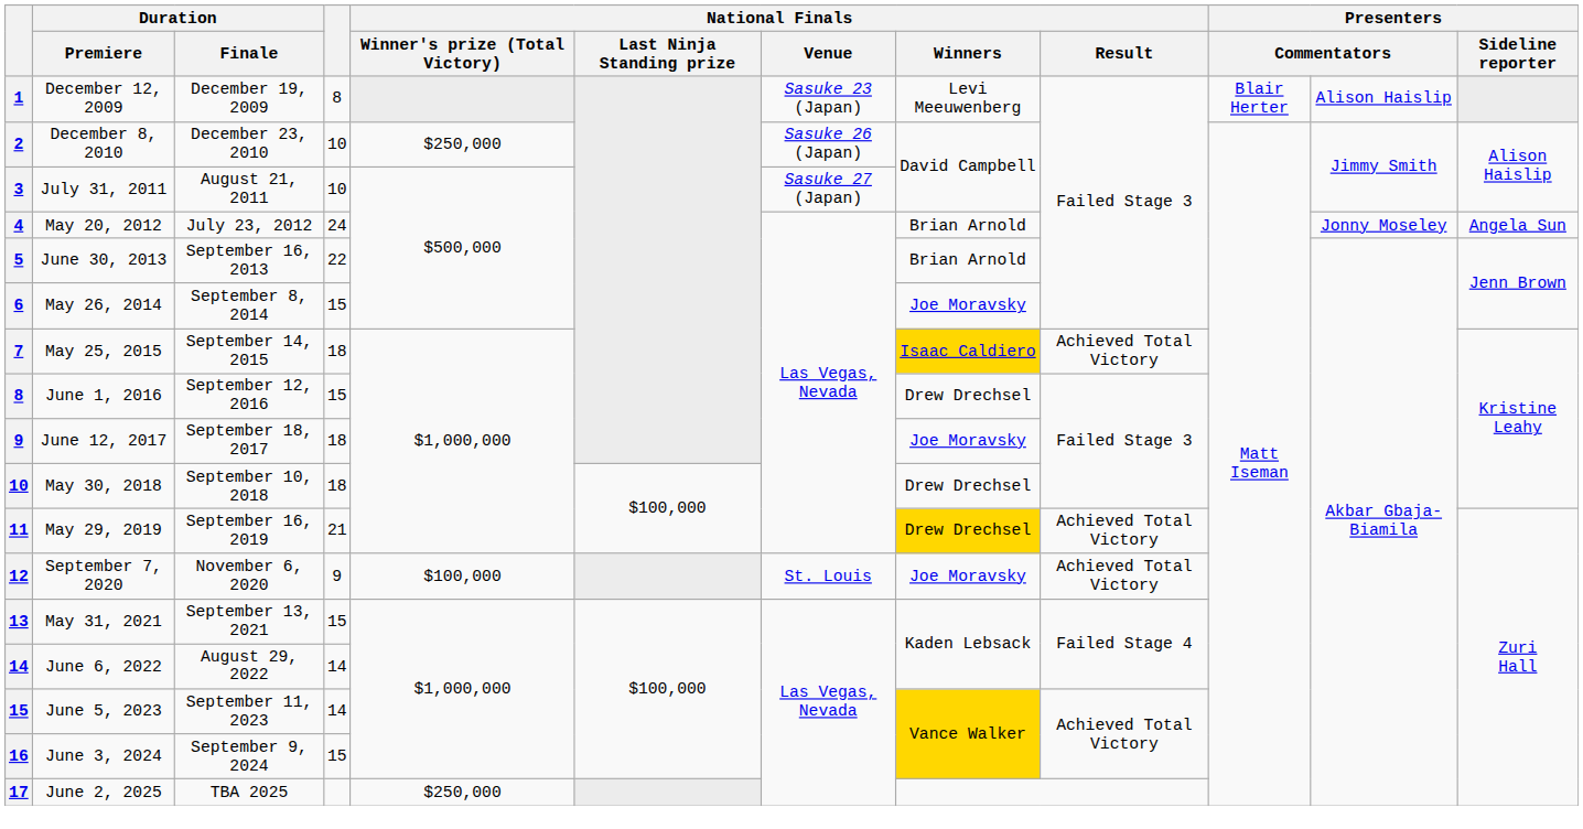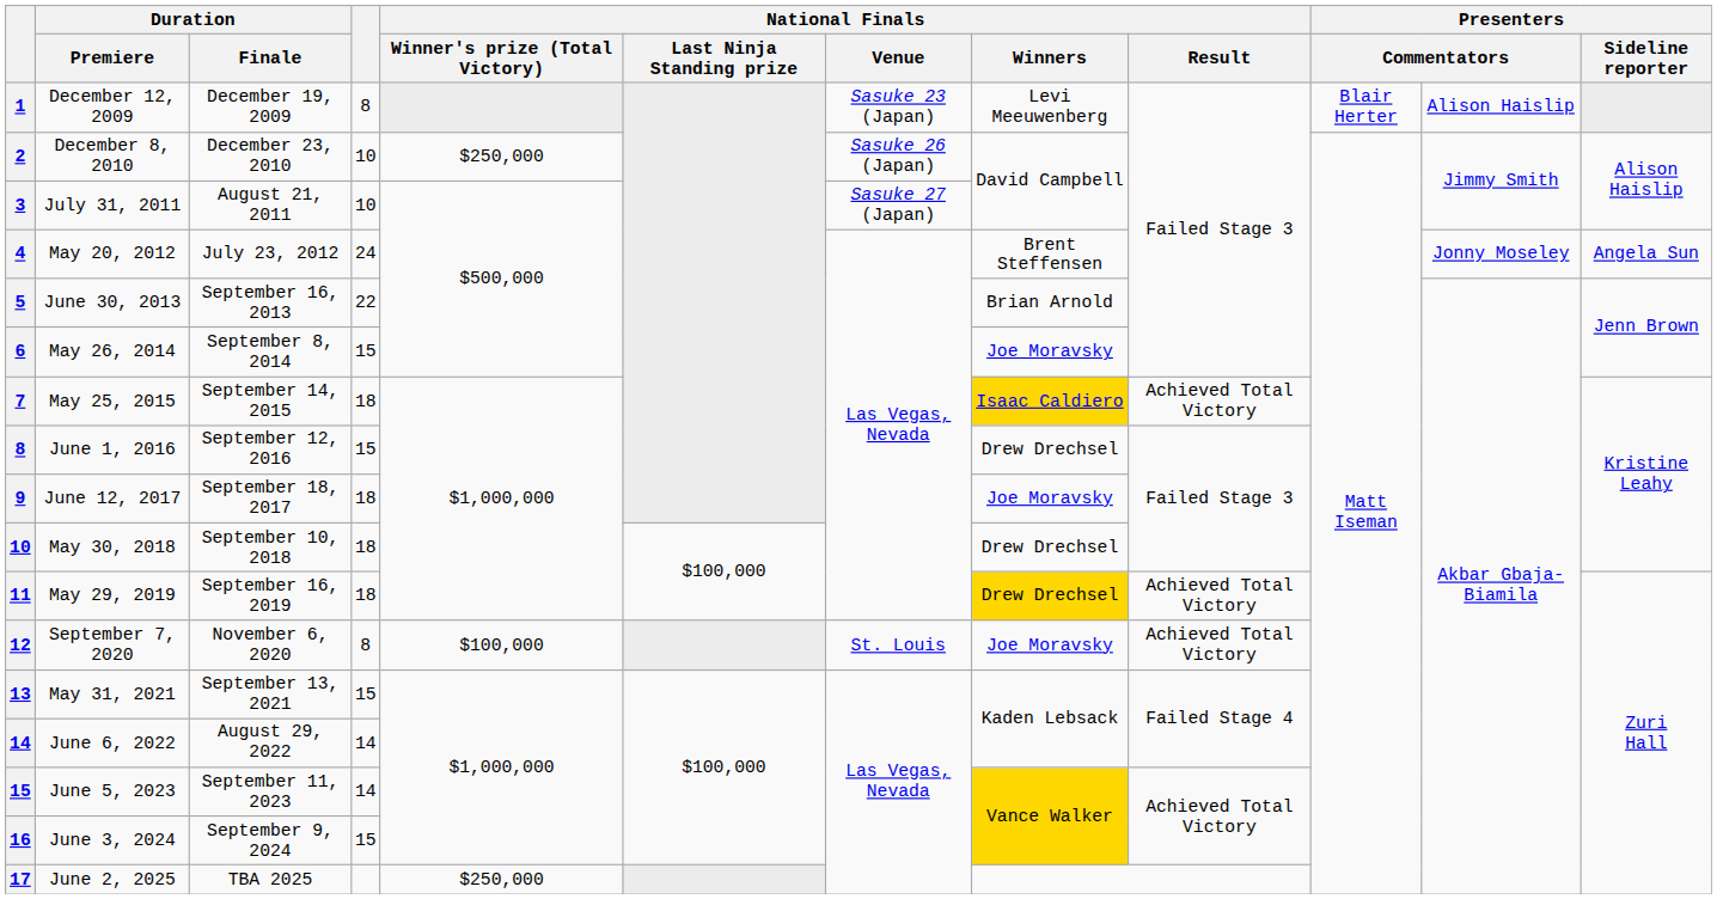May 20, 2012 | National Finals / Winners: Brian Arnold -> Brent Steffensen
May 29, 2019 | column 4: 21 -> 18
September 7, 2020 | column 4: 9 -> 8
